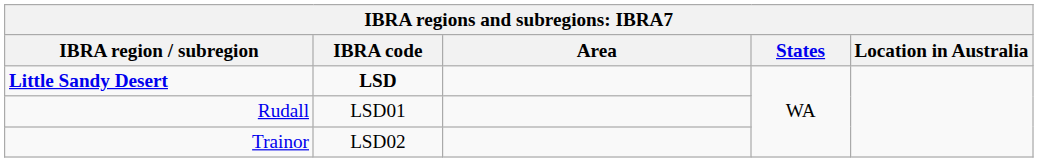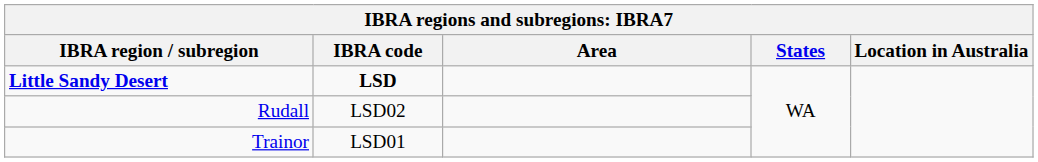Rudall | IBRA code: LSD01 -> LSD02
Trainor | IBRA code: LSD02 -> LSD01
